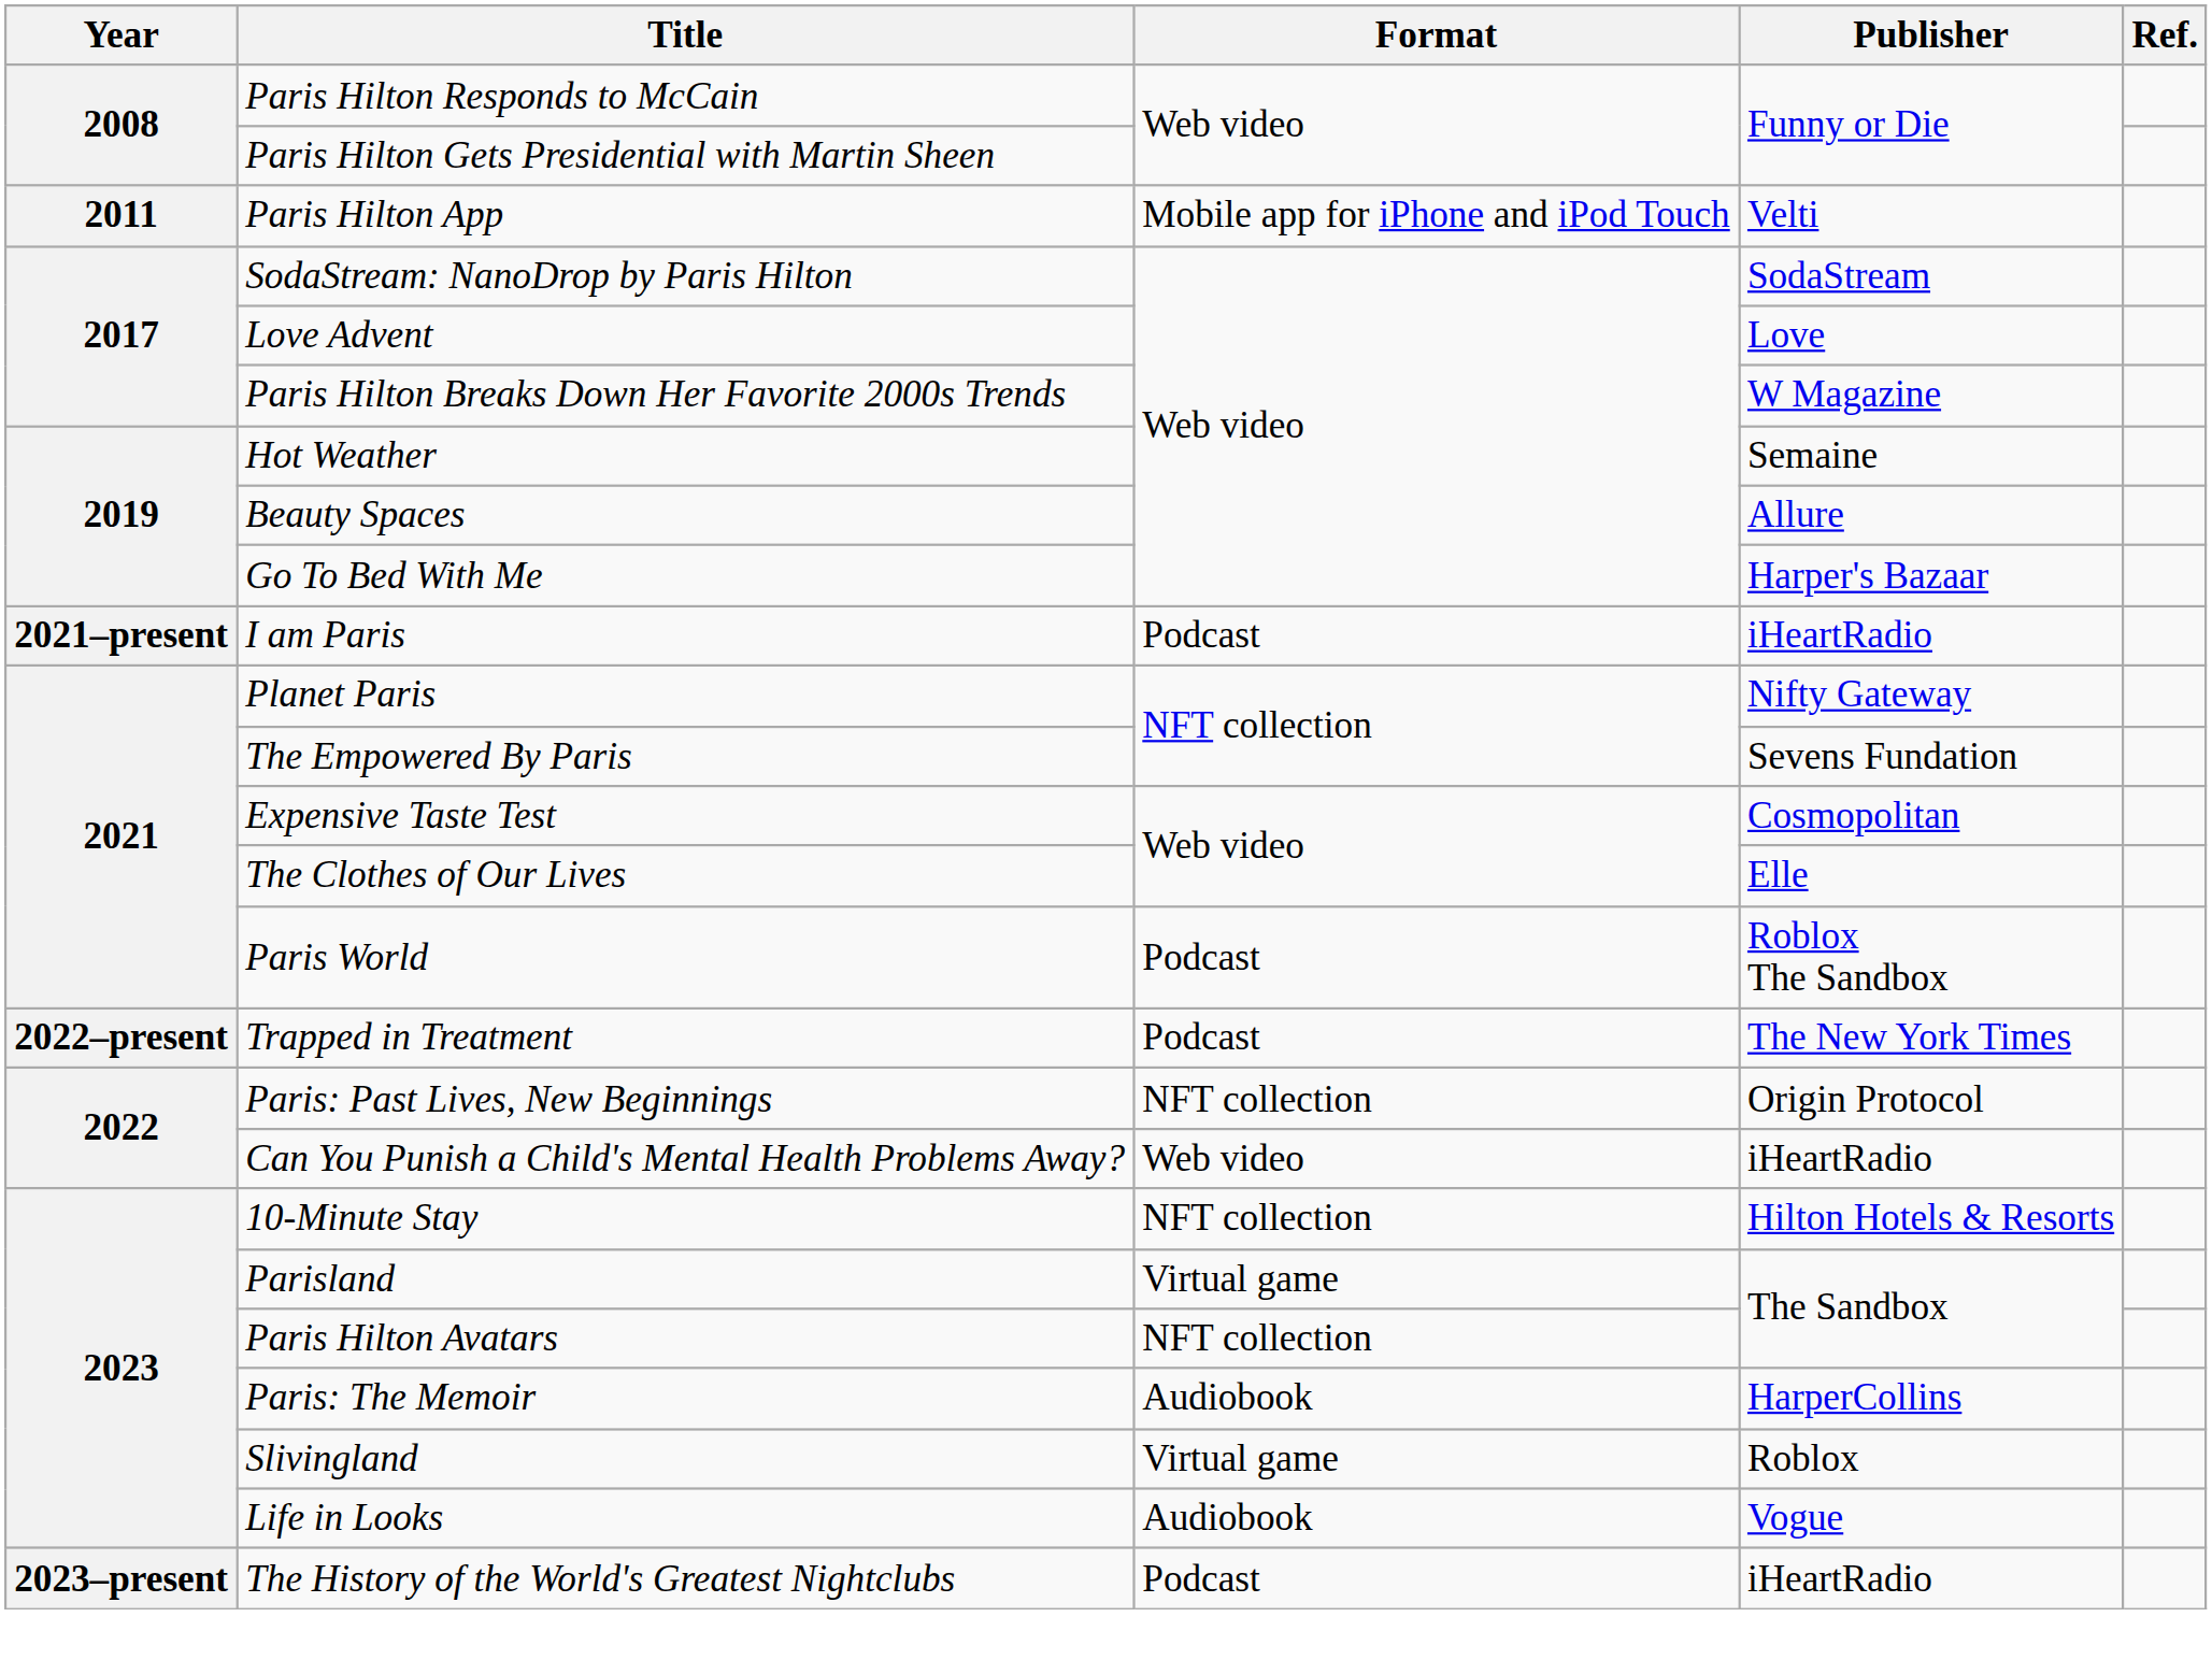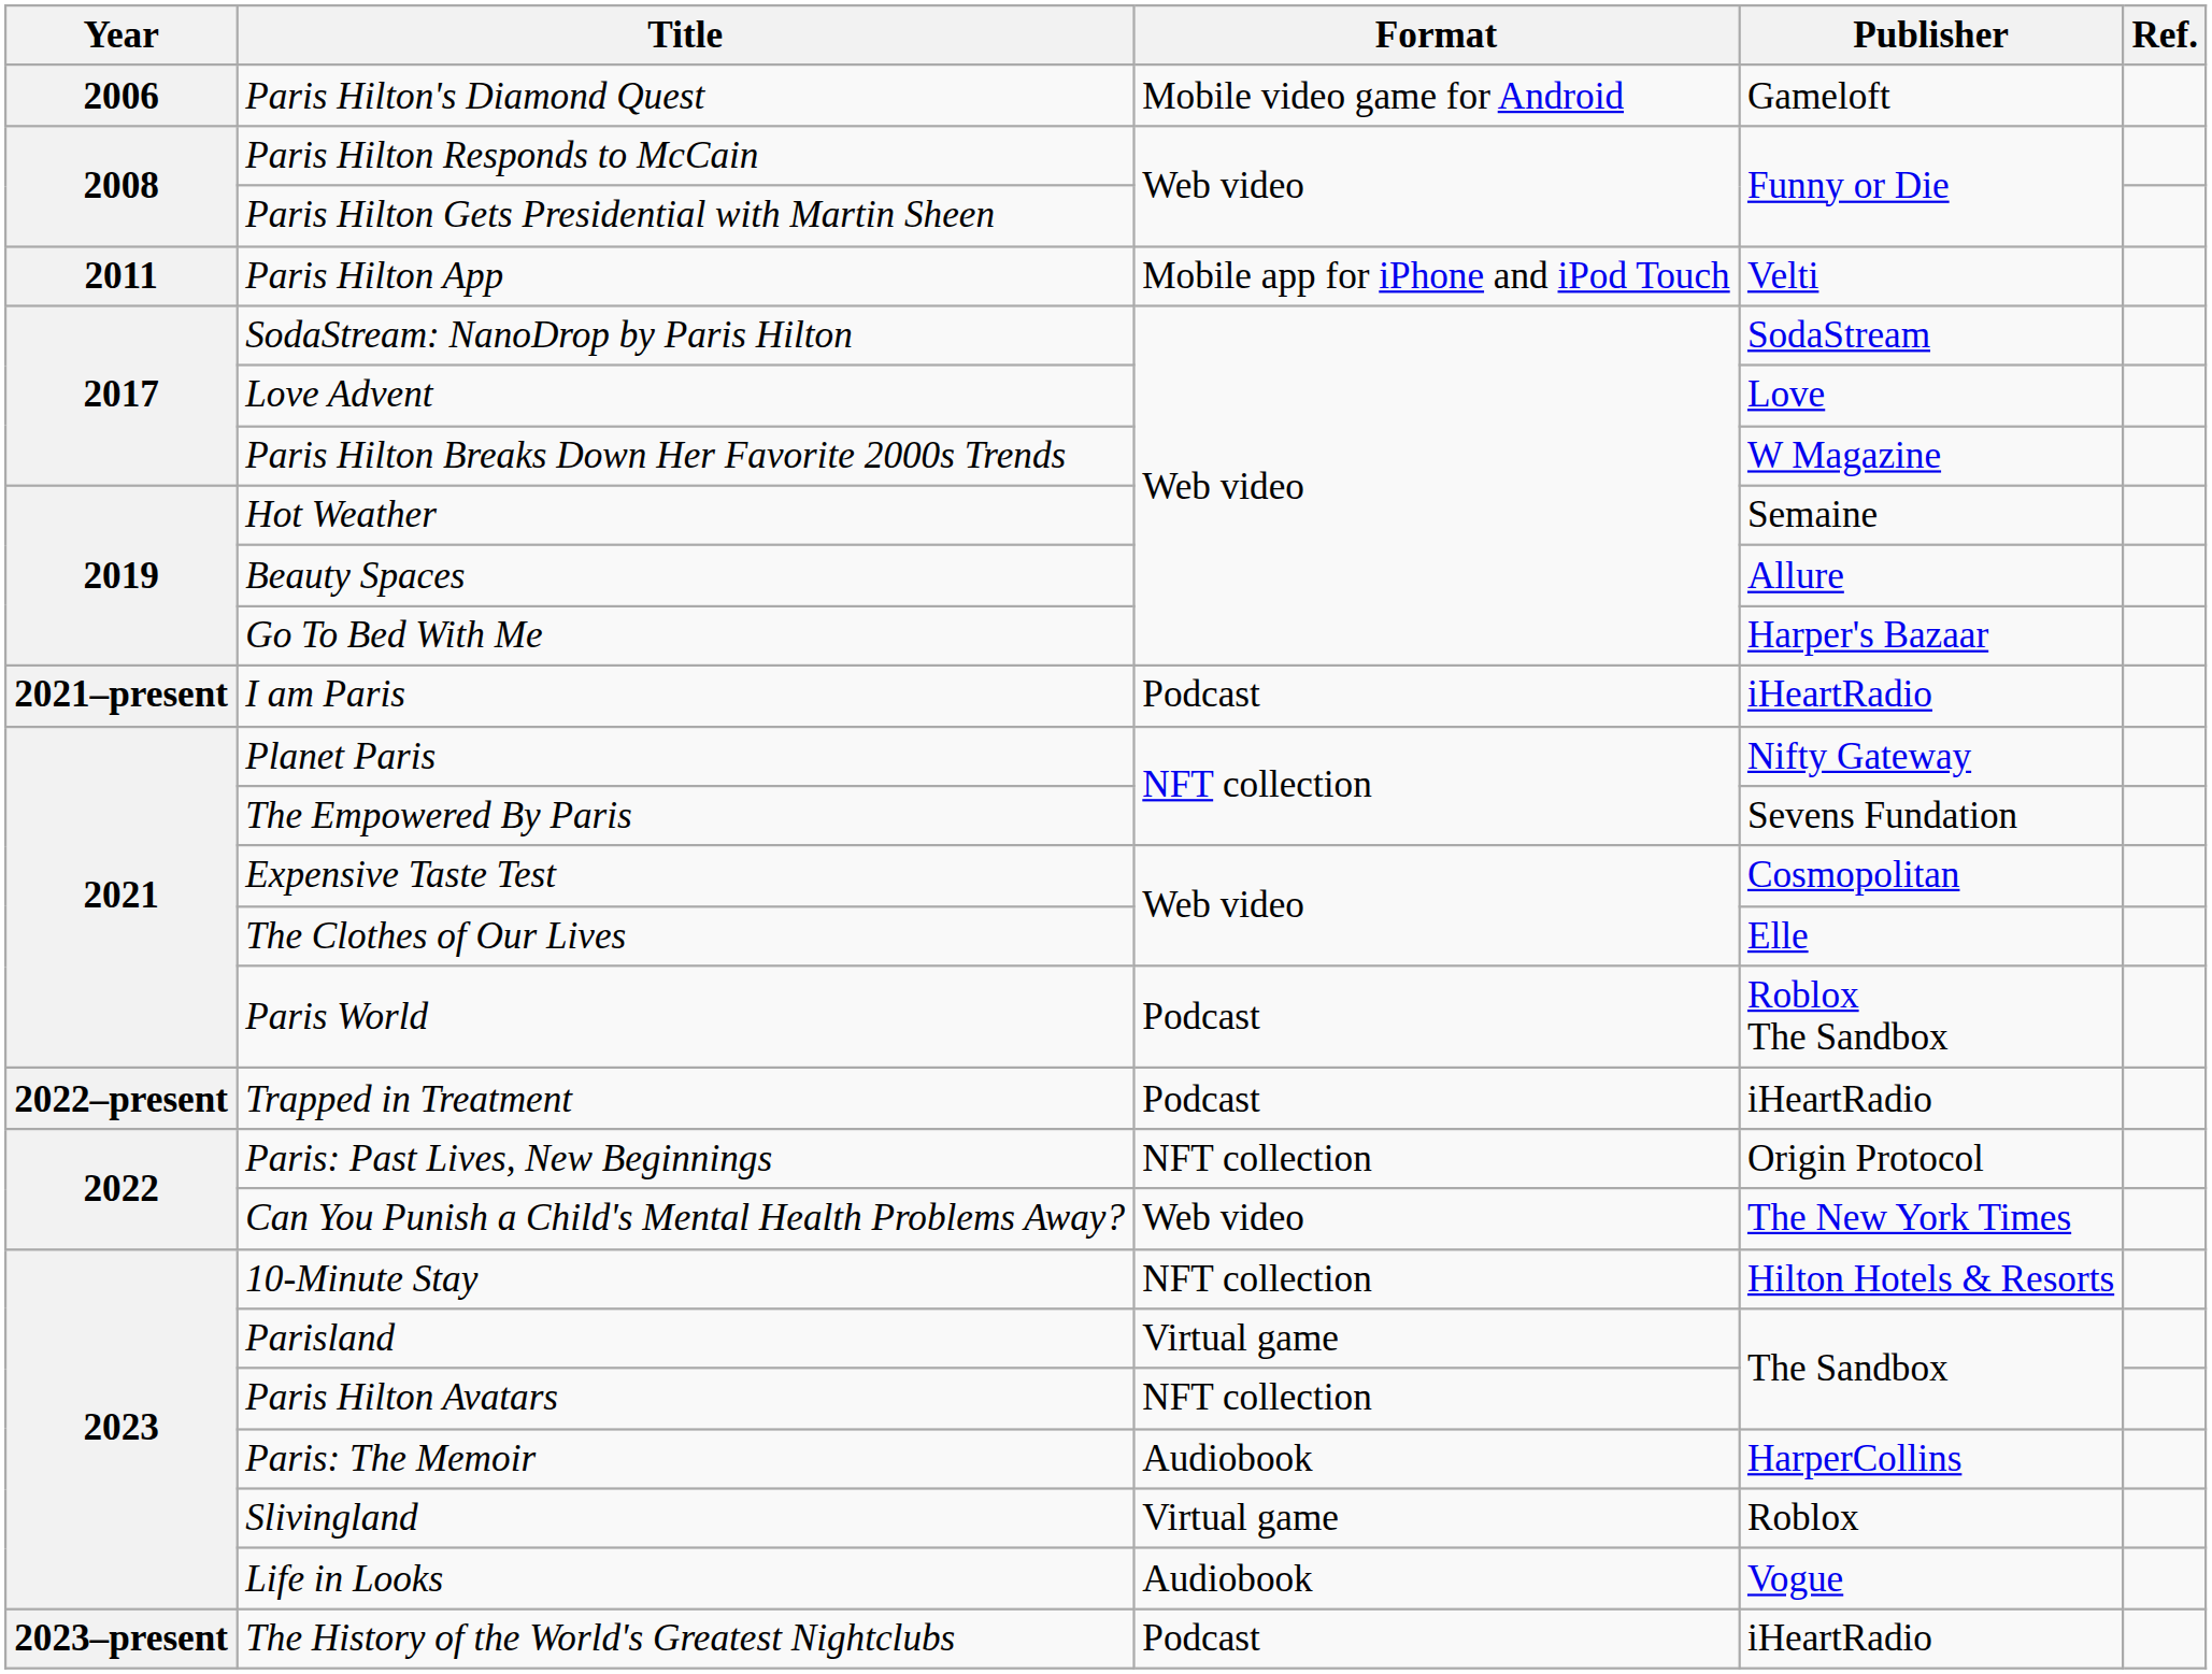+ row: 2006 | Paris Hilton's Diamond Quest | Mobile video game for Android | Gameloft
Trapped in Treatment | Publisher: The New York Times -> iHeartRadio
Can You Punish a Child's Mental Health Problems Away? | Publisher: iHeartRadio -> The New York Times
